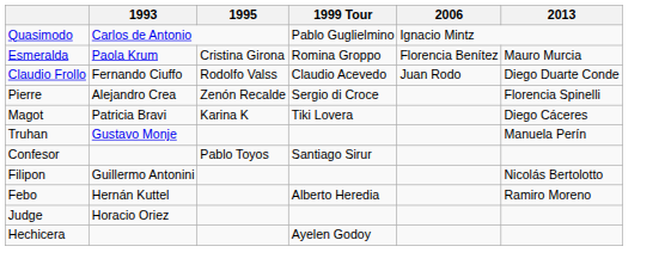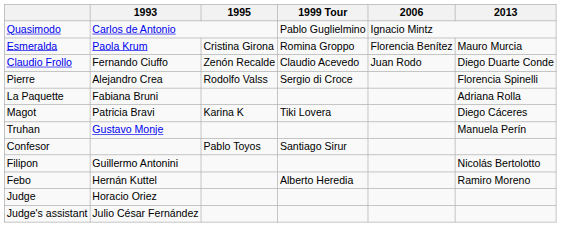Claudio Frollo | 1995: Rodolfo Valss -> Zenón Recalde
Pierre | 1995: Zenón Recalde -> Rodolfo Valss
+ row: La Paquette | Fabiana Bruni | Adriana Rolla
+ row: Judge's assistant | Julio César Fernández
- row: Hechicera | Ayelen Godoy
